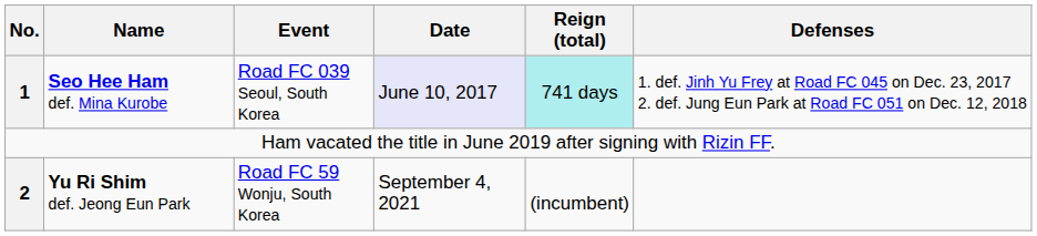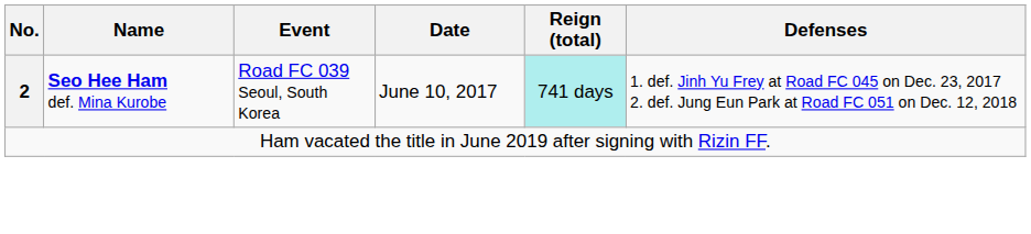Seo Hee Ham def. Mina Kurobe | No.: 1 -> 2
Seo Hee Ham def. Mina Kurobe | Date: lavender background -> no background
- row: 2 | Yu Ri Shim def. Jeong Eun Park | Road FC 59 Wonju, South Korea | September 4, 2021 | (incumbent)
